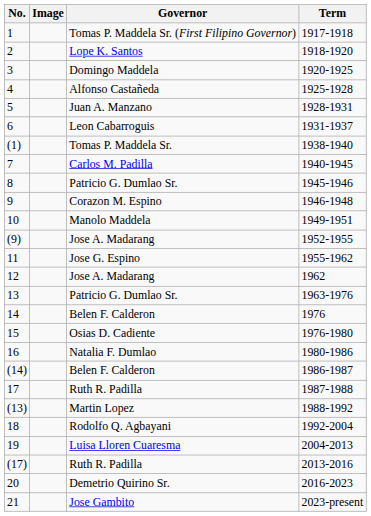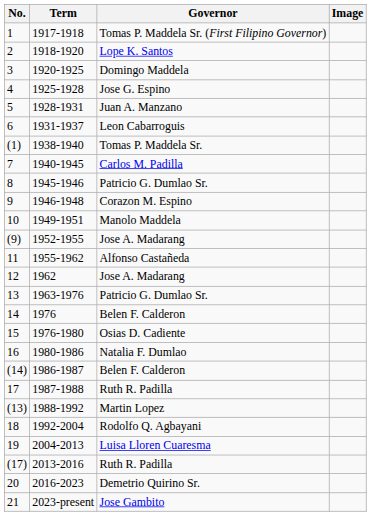columns swapped: Image <-> Term
4 | Governor: Alfonso Castañeda -> Jose G. Espino
11 | Governor: Jose G. Espino -> Alfonso Castañeda
